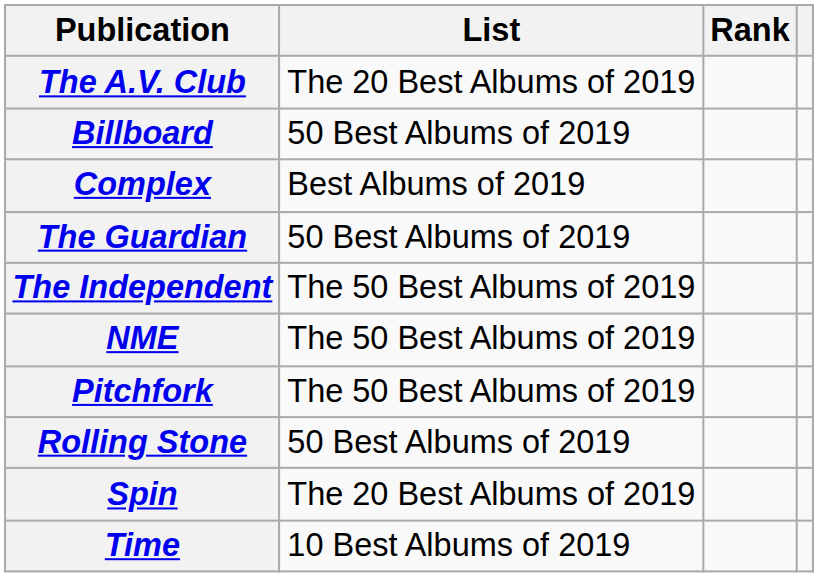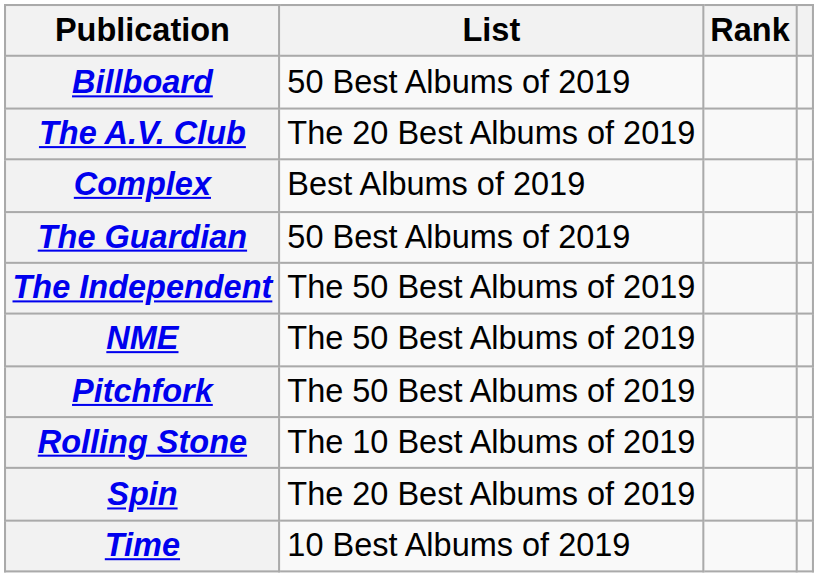rows swapped: The A.V. Club <-> Billboard
Rolling Stone | List: 50 Best Albums of 2019 -> The 10 Best Albums of 2019
